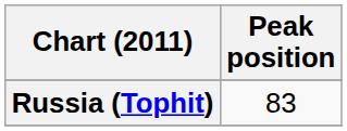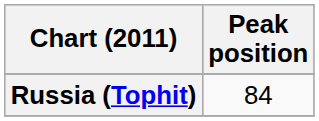Russia (Tophit) | Peak position: 83 -> 84
